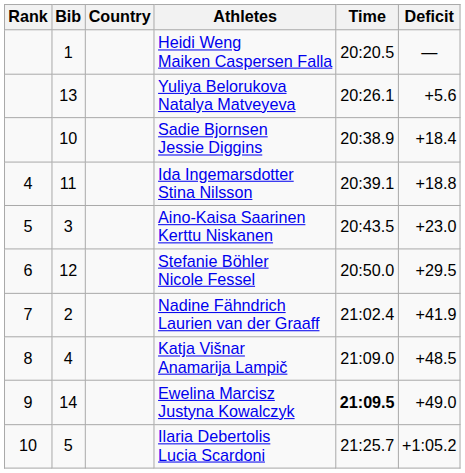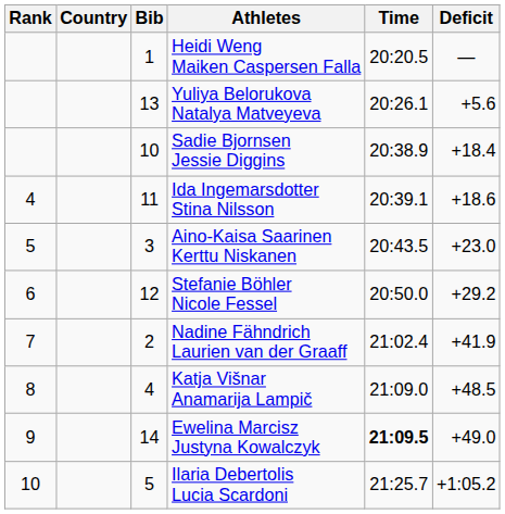columns swapped: Bib <-> Country
Ida Ingemarsdotter Stina Nilsson | Deficit: +18.8 -> +18.6
Stefanie Böhler Nicole Fessel | Deficit: +29.5 -> +29.2
